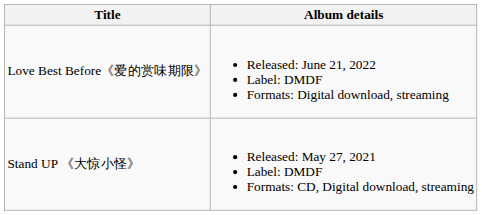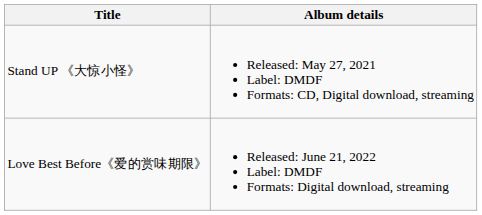rows swapped: Stand UP 《大惊小怪》 <-> Love Best Before《爱的赏味期限》
